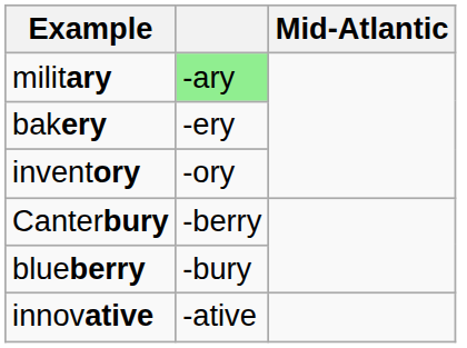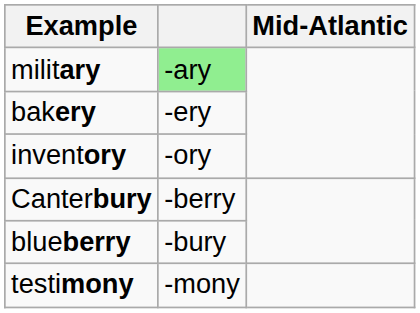+ row: testimony | -mony
- row: innovative | -ative
